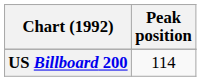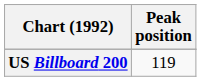US Billboard 200 | Peak position: 114 -> 119
